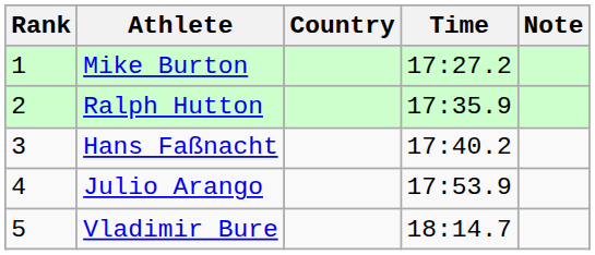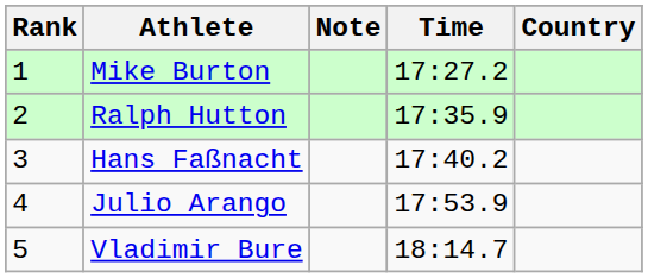columns swapped: Country <-> Note
